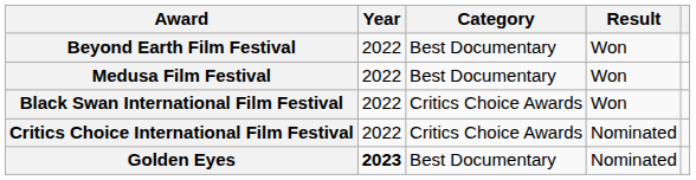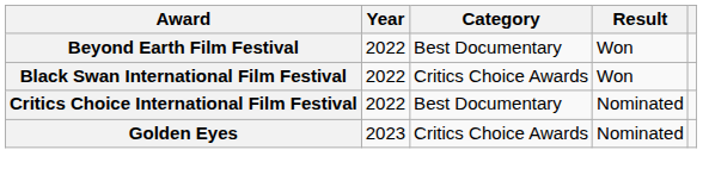- row: Medusa Film Festival | 2022 | Best Documentary | Won
Critics Choice International Film Festival | Category: Critics Choice Awards -> Best Documentary
Golden Eyes | Year: bold -> normal
Golden Eyes | Category: Best Documentary -> Critics Choice Awards
